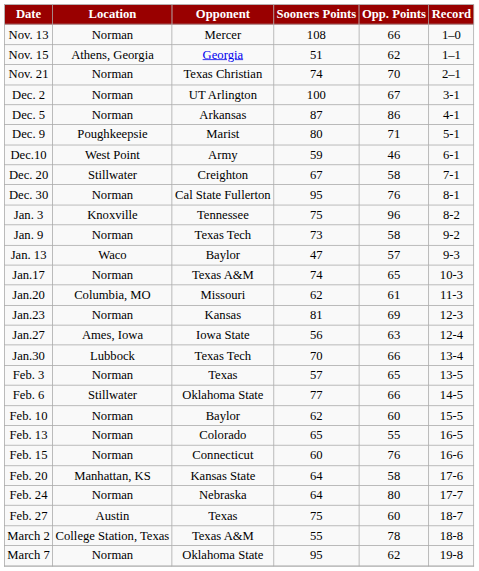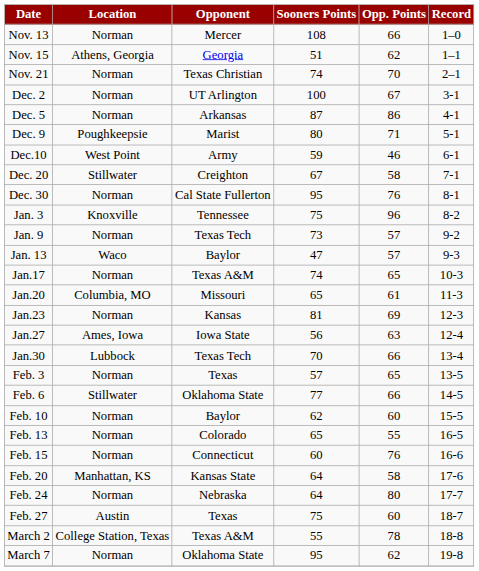Jan. 9 | Opp. Points: 58 -> 57
Jan.20 | Sooners Points: 62 -> 65
